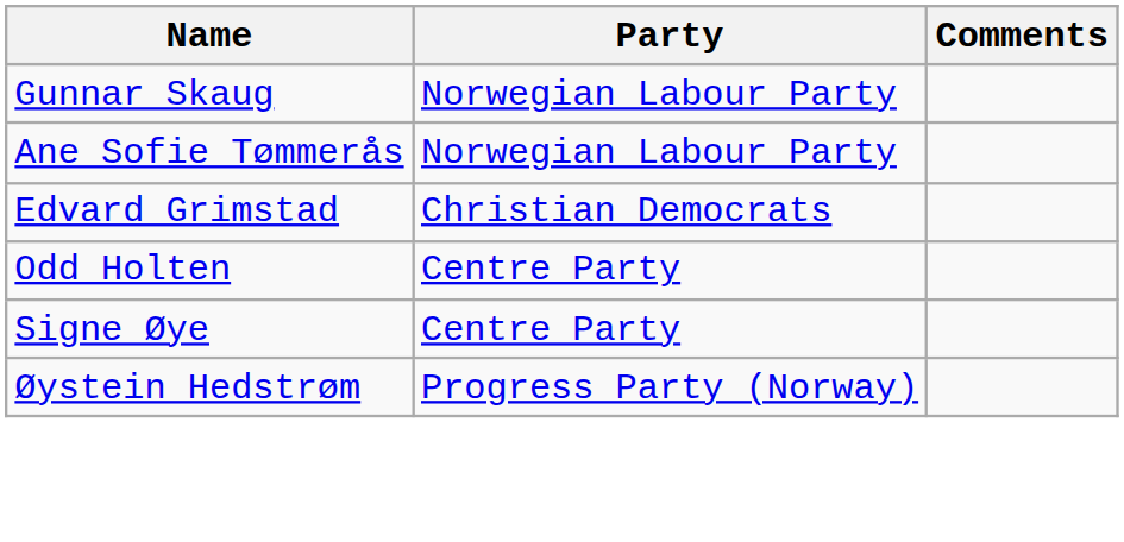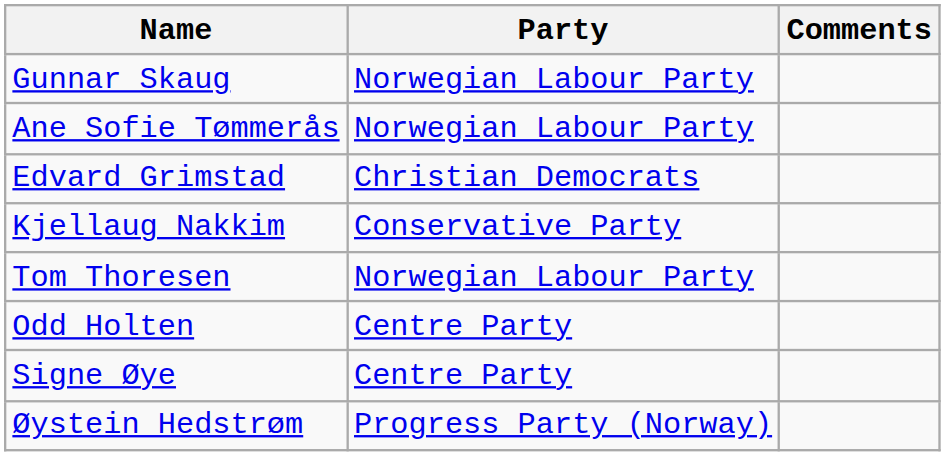+ row: Kjellaug Nakkim | Conservative Party
+ row: Tom Thoresen | Norwegian Labour Party
